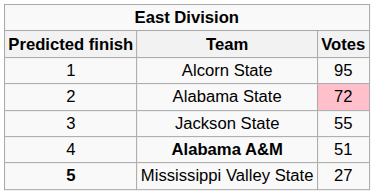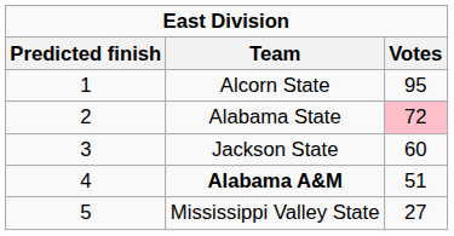Jackson State | Votes: 55 -> 60
Mississippi Valley State | Predicted finish: bold -> normal
